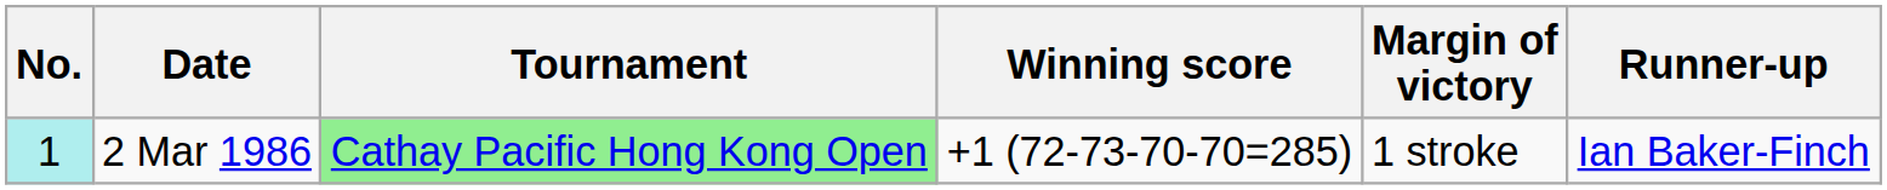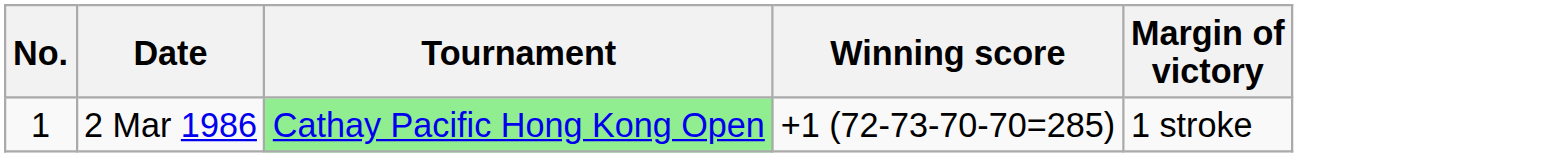- column: Runner-up | Ian Baker-Finch
2 Mar 1986 | No.: paleturquoise background -> no background
